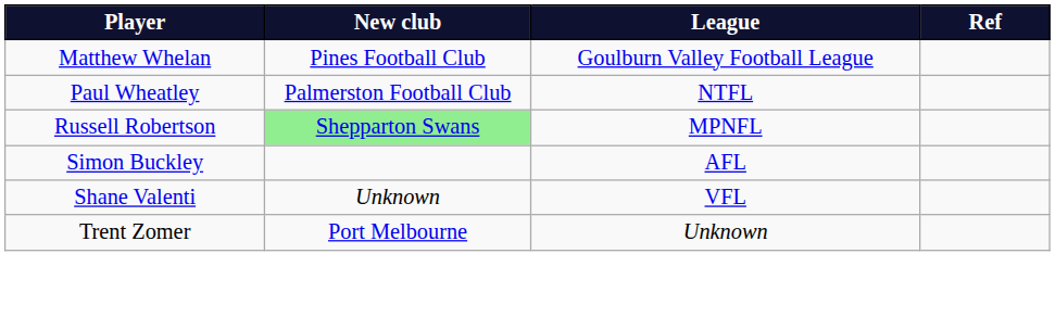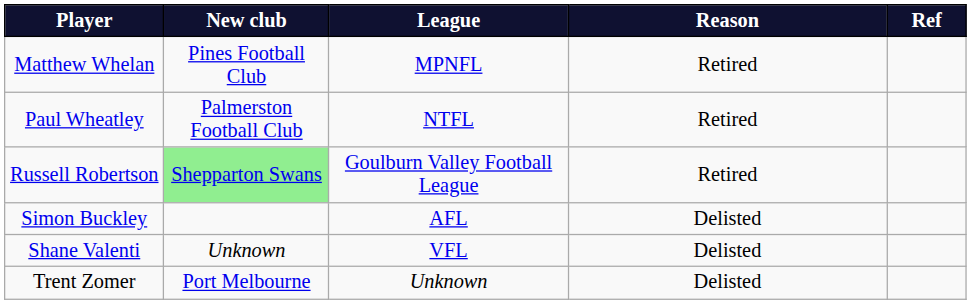+ column: Reason | Retired | Retired | Retired | Delisted | Delisted | Delisted
Matthew Whelan | League: Goulburn Valley Football League -> MPNFL
Russell Robertson | League: MPNFL -> Goulburn Valley Football League
